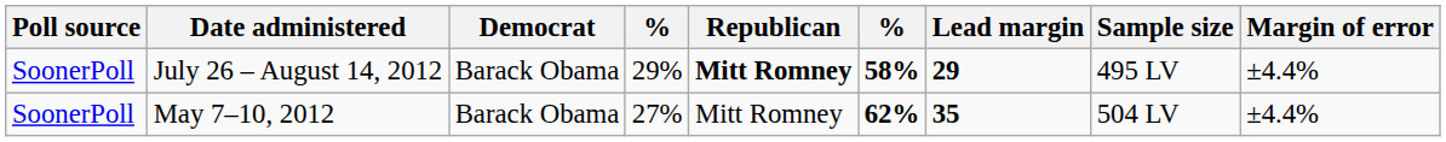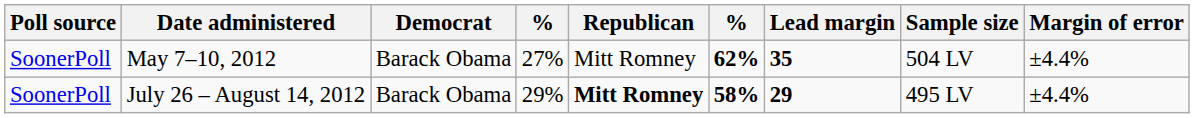rows swapped: July 26 – August 14, 2012 <-> May 7–10, 2012
